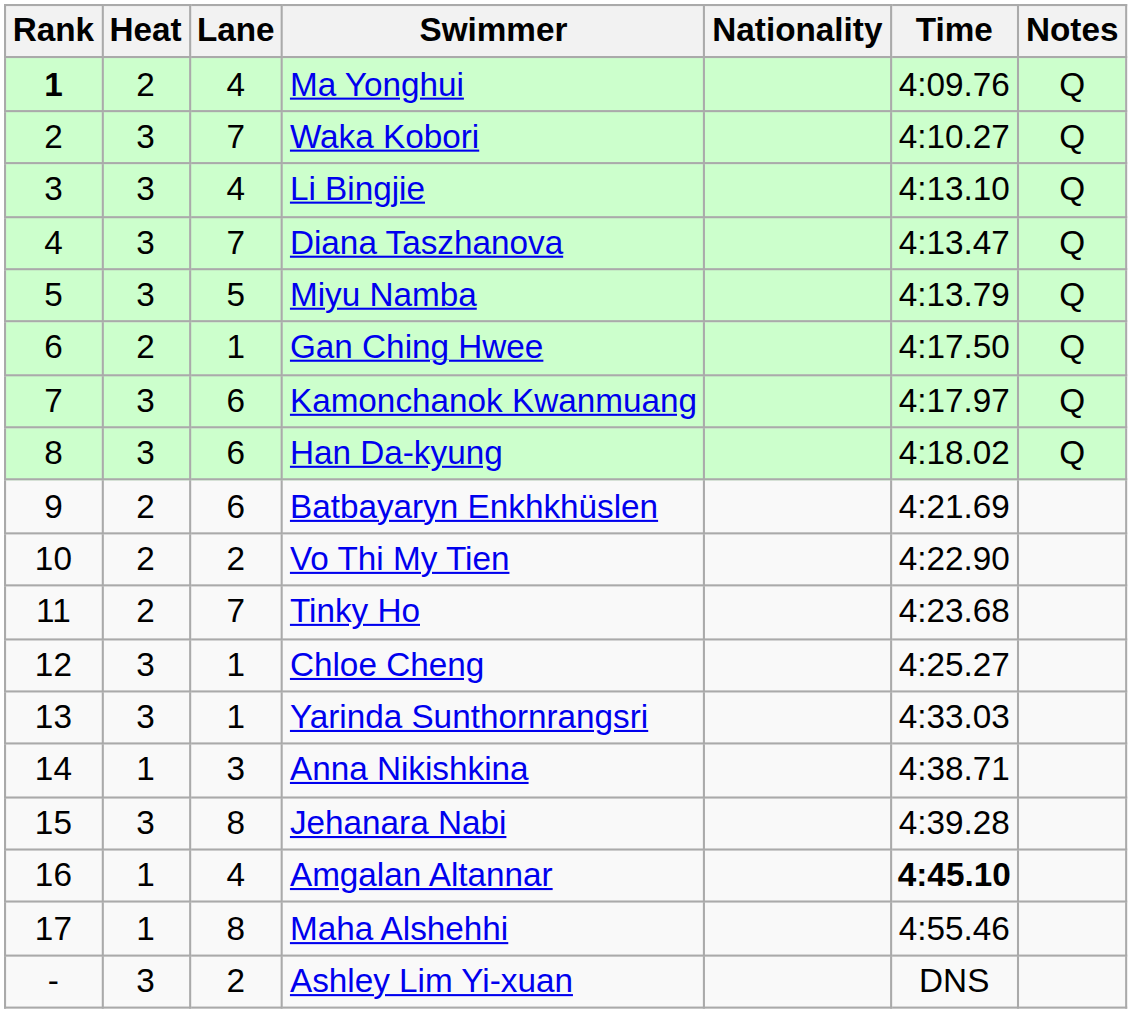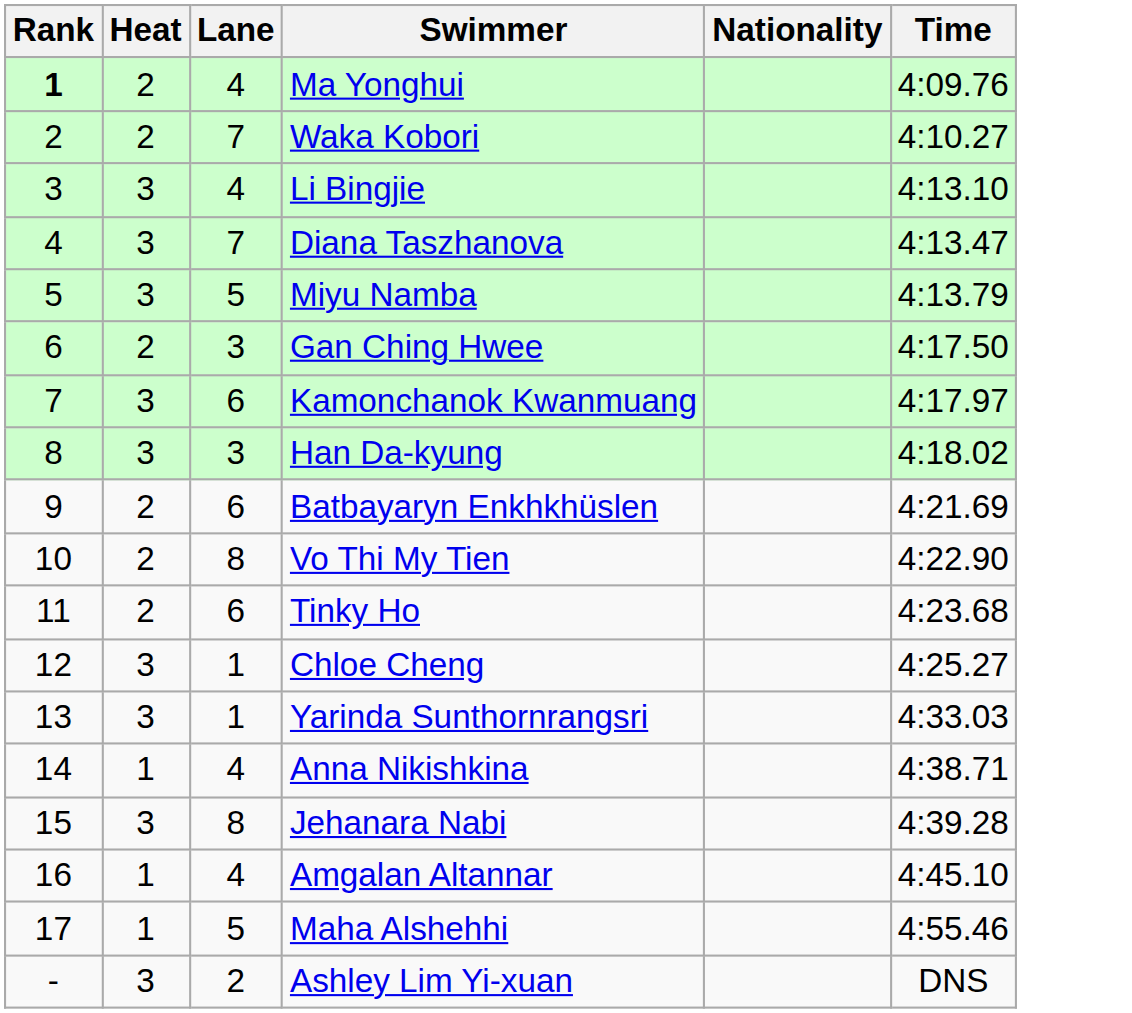- column: Notes | Q | Q | Q | Q | Q | Q | Q | Q
Waka Kobori | Heat: 3 -> 2
Gan Ching Hwee | Lane: 1 -> 3
Han Da-kyung | Lane: 6 -> 3
Vo Thi My Tien | Lane: 2 -> 8
Tinky Ho | Lane: 7 -> 6
Anna Nikishkina | Lane: 3 -> 4
Amgalan Altannar | Time: bold -> normal
Maha Alshehhi | Lane: 8 -> 5
